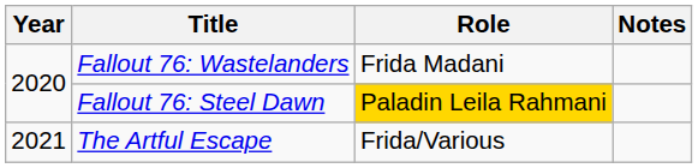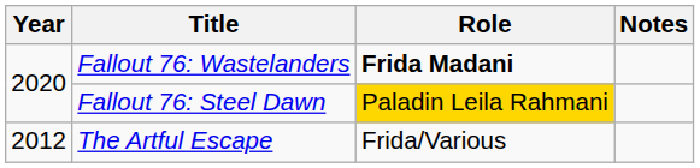Fallout 76: Wastelanders | Role: normal -> bold
The Artful Escape | Year: 2021 -> 2012
